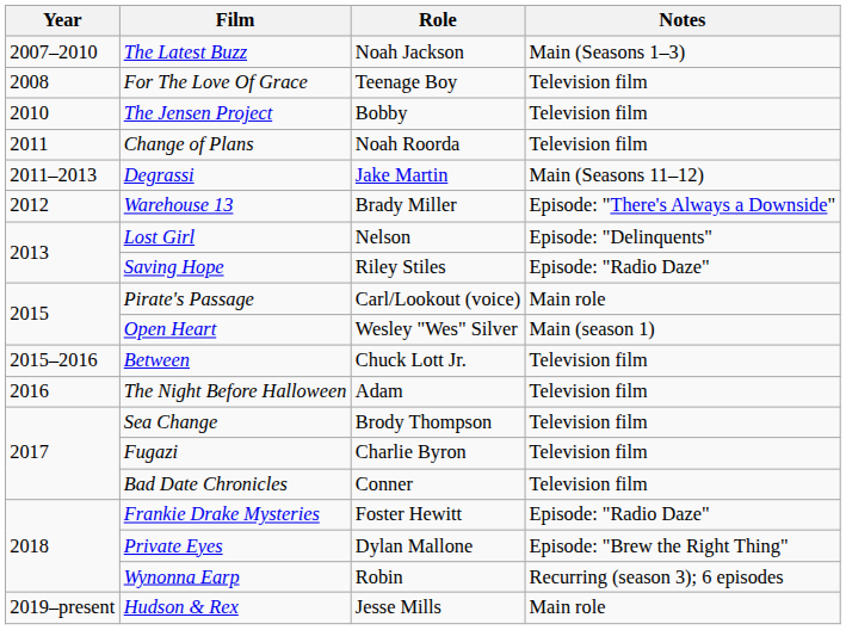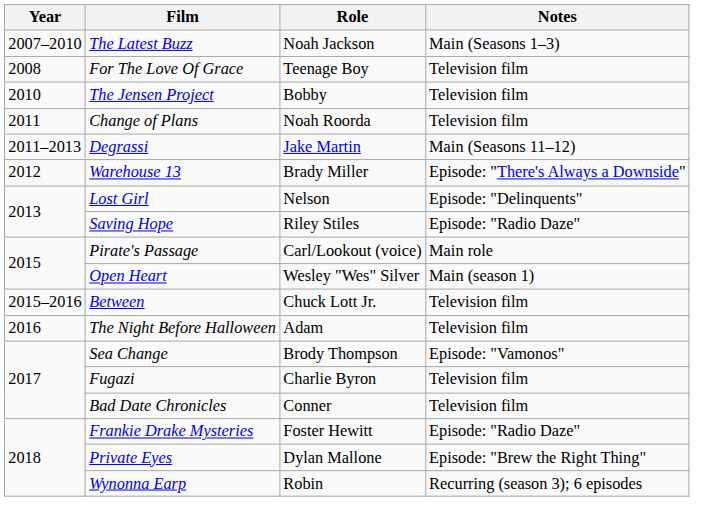Sea Change | Notes: Television film -> Episode: "Vamonos"
- row: 2019–present | Hudson & Rex | Jesse Mills | Main role
